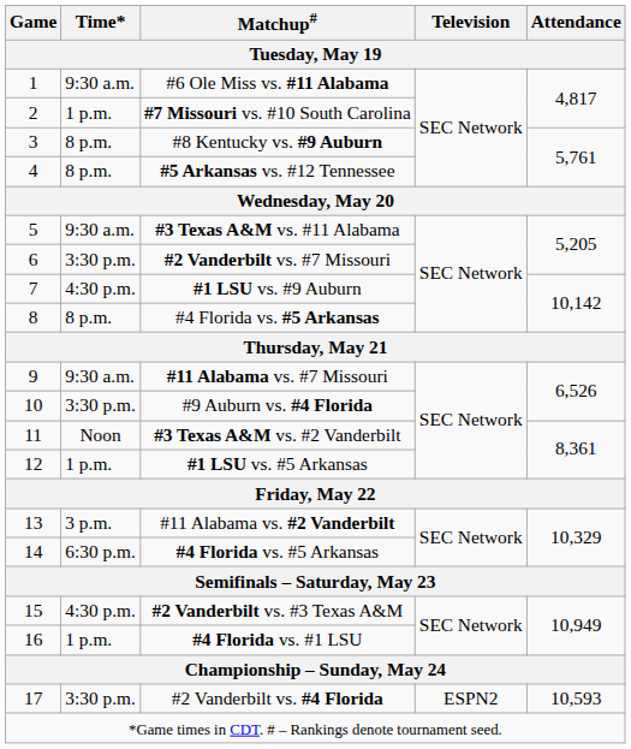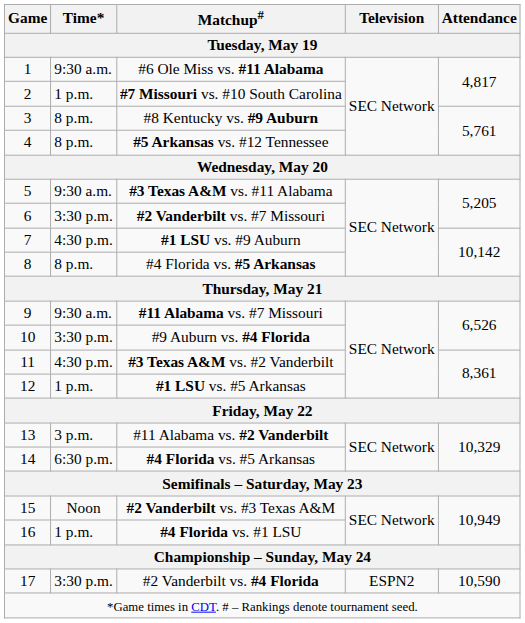#3 Texas A&M vs. #2 Vanderbilt | Time*: Noon -> 4:30 p.m.
#2 Vanderbilt vs. #3 Texas A&M | Time*: 4:30 p.m. -> Noon
#2 Vanderbilt vs. #4 Florida | Attendance: 10,593 -> 10,590
